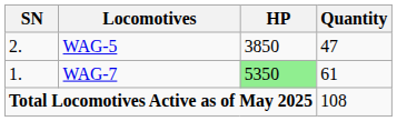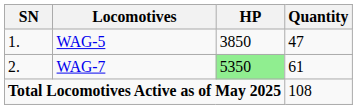WAG-5 | SN: 2. -> 1.
WAG-7 | SN: 1. -> 2.
